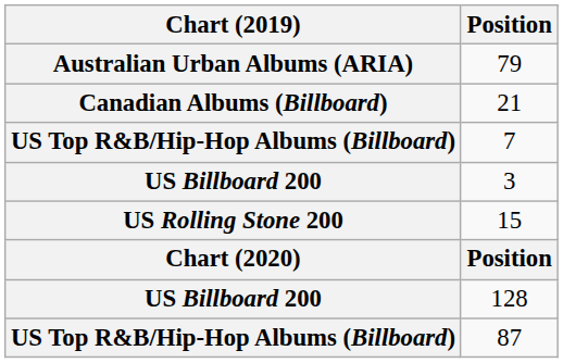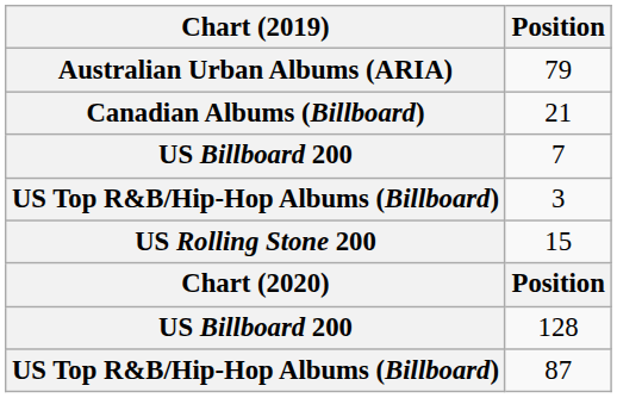7 | Chart (2019): US Top R&B/Hip-Hop Albums (Billboard) -> US Billboard 200
3 | Chart (2019): US Billboard 200 -> US Top R&B/Hip-Hop Albums (Billboard)
